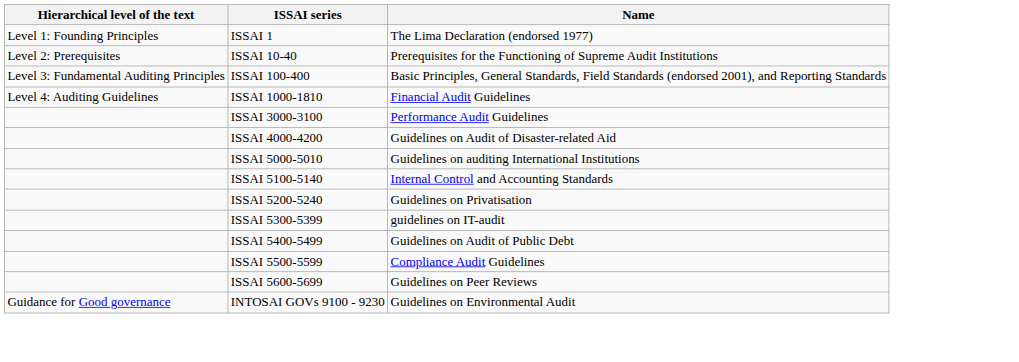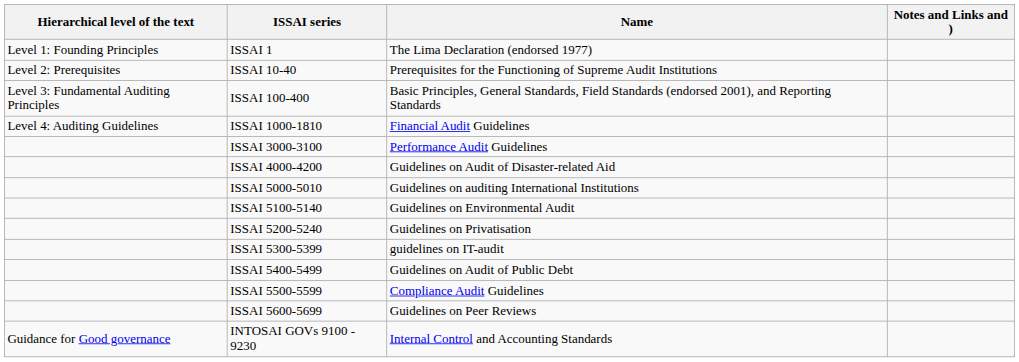+ column: Notes and Links and )
ISSAI 5100-5140 | Name: Internal Control and Accounting Standards -> Guidelines on Environmental Audit
INTOSAI GOVs 9100 - 9230 | Name: Guidelines on Environmental Audit -> Internal Control and Accounting Standards
